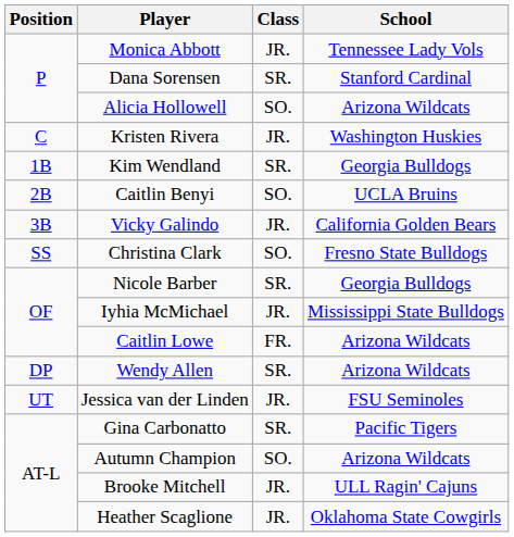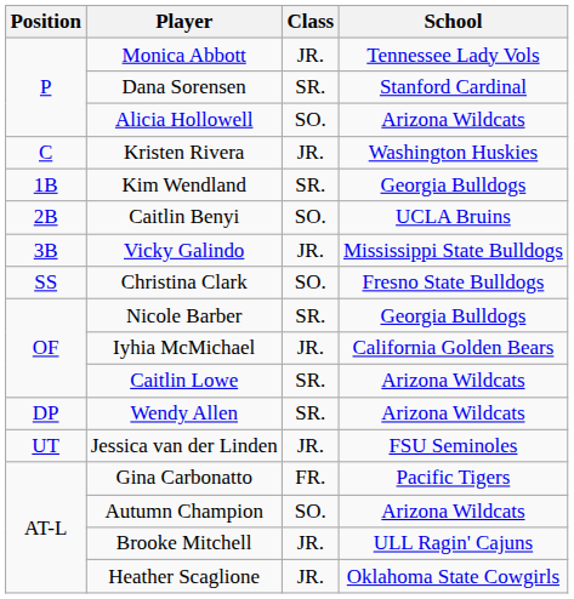Vicky Galindo | School: California Golden Bears -> Mississippi State Bulldogs
Iyhia McMichael | School: Mississippi State Bulldogs -> California Golden Bears
Caitlin Lowe | Class: FR. -> SR.
Gina Carbonatto | Class: SR. -> FR.
